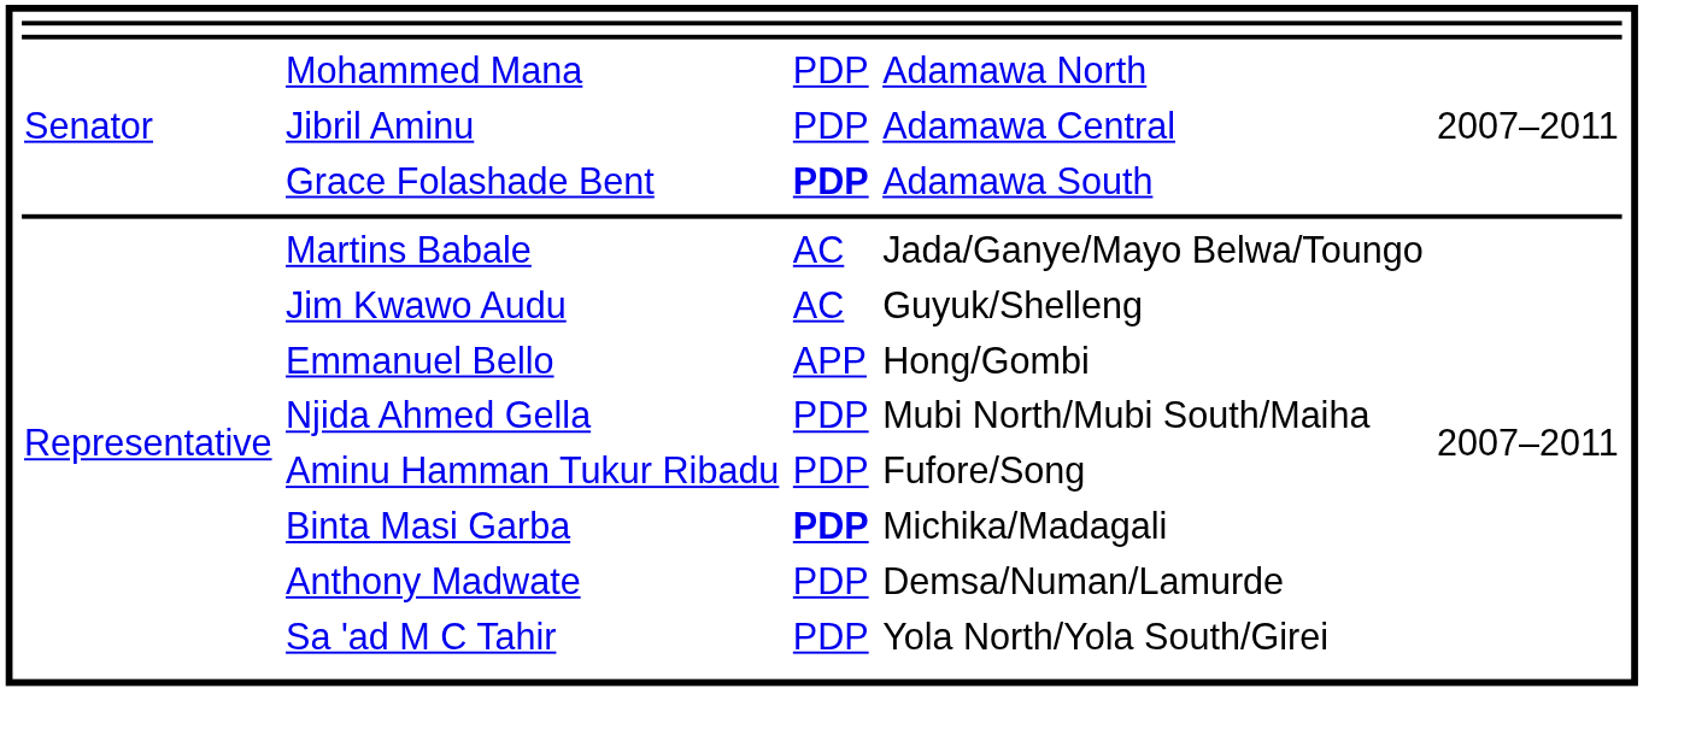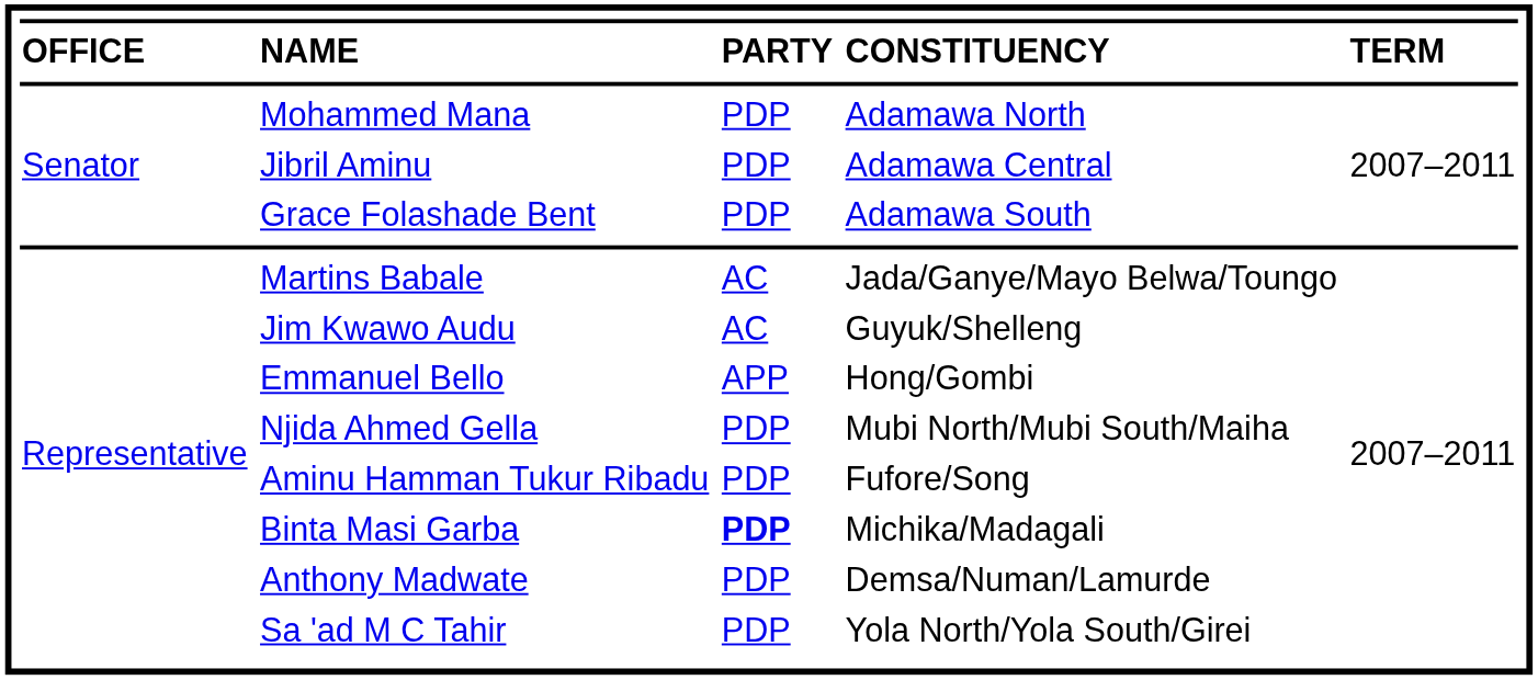+ row: OFFICE | NAME | PARTY | CONSTITUENCY | TERM
Grace Folashade Bent | column 3: bold -> normal
